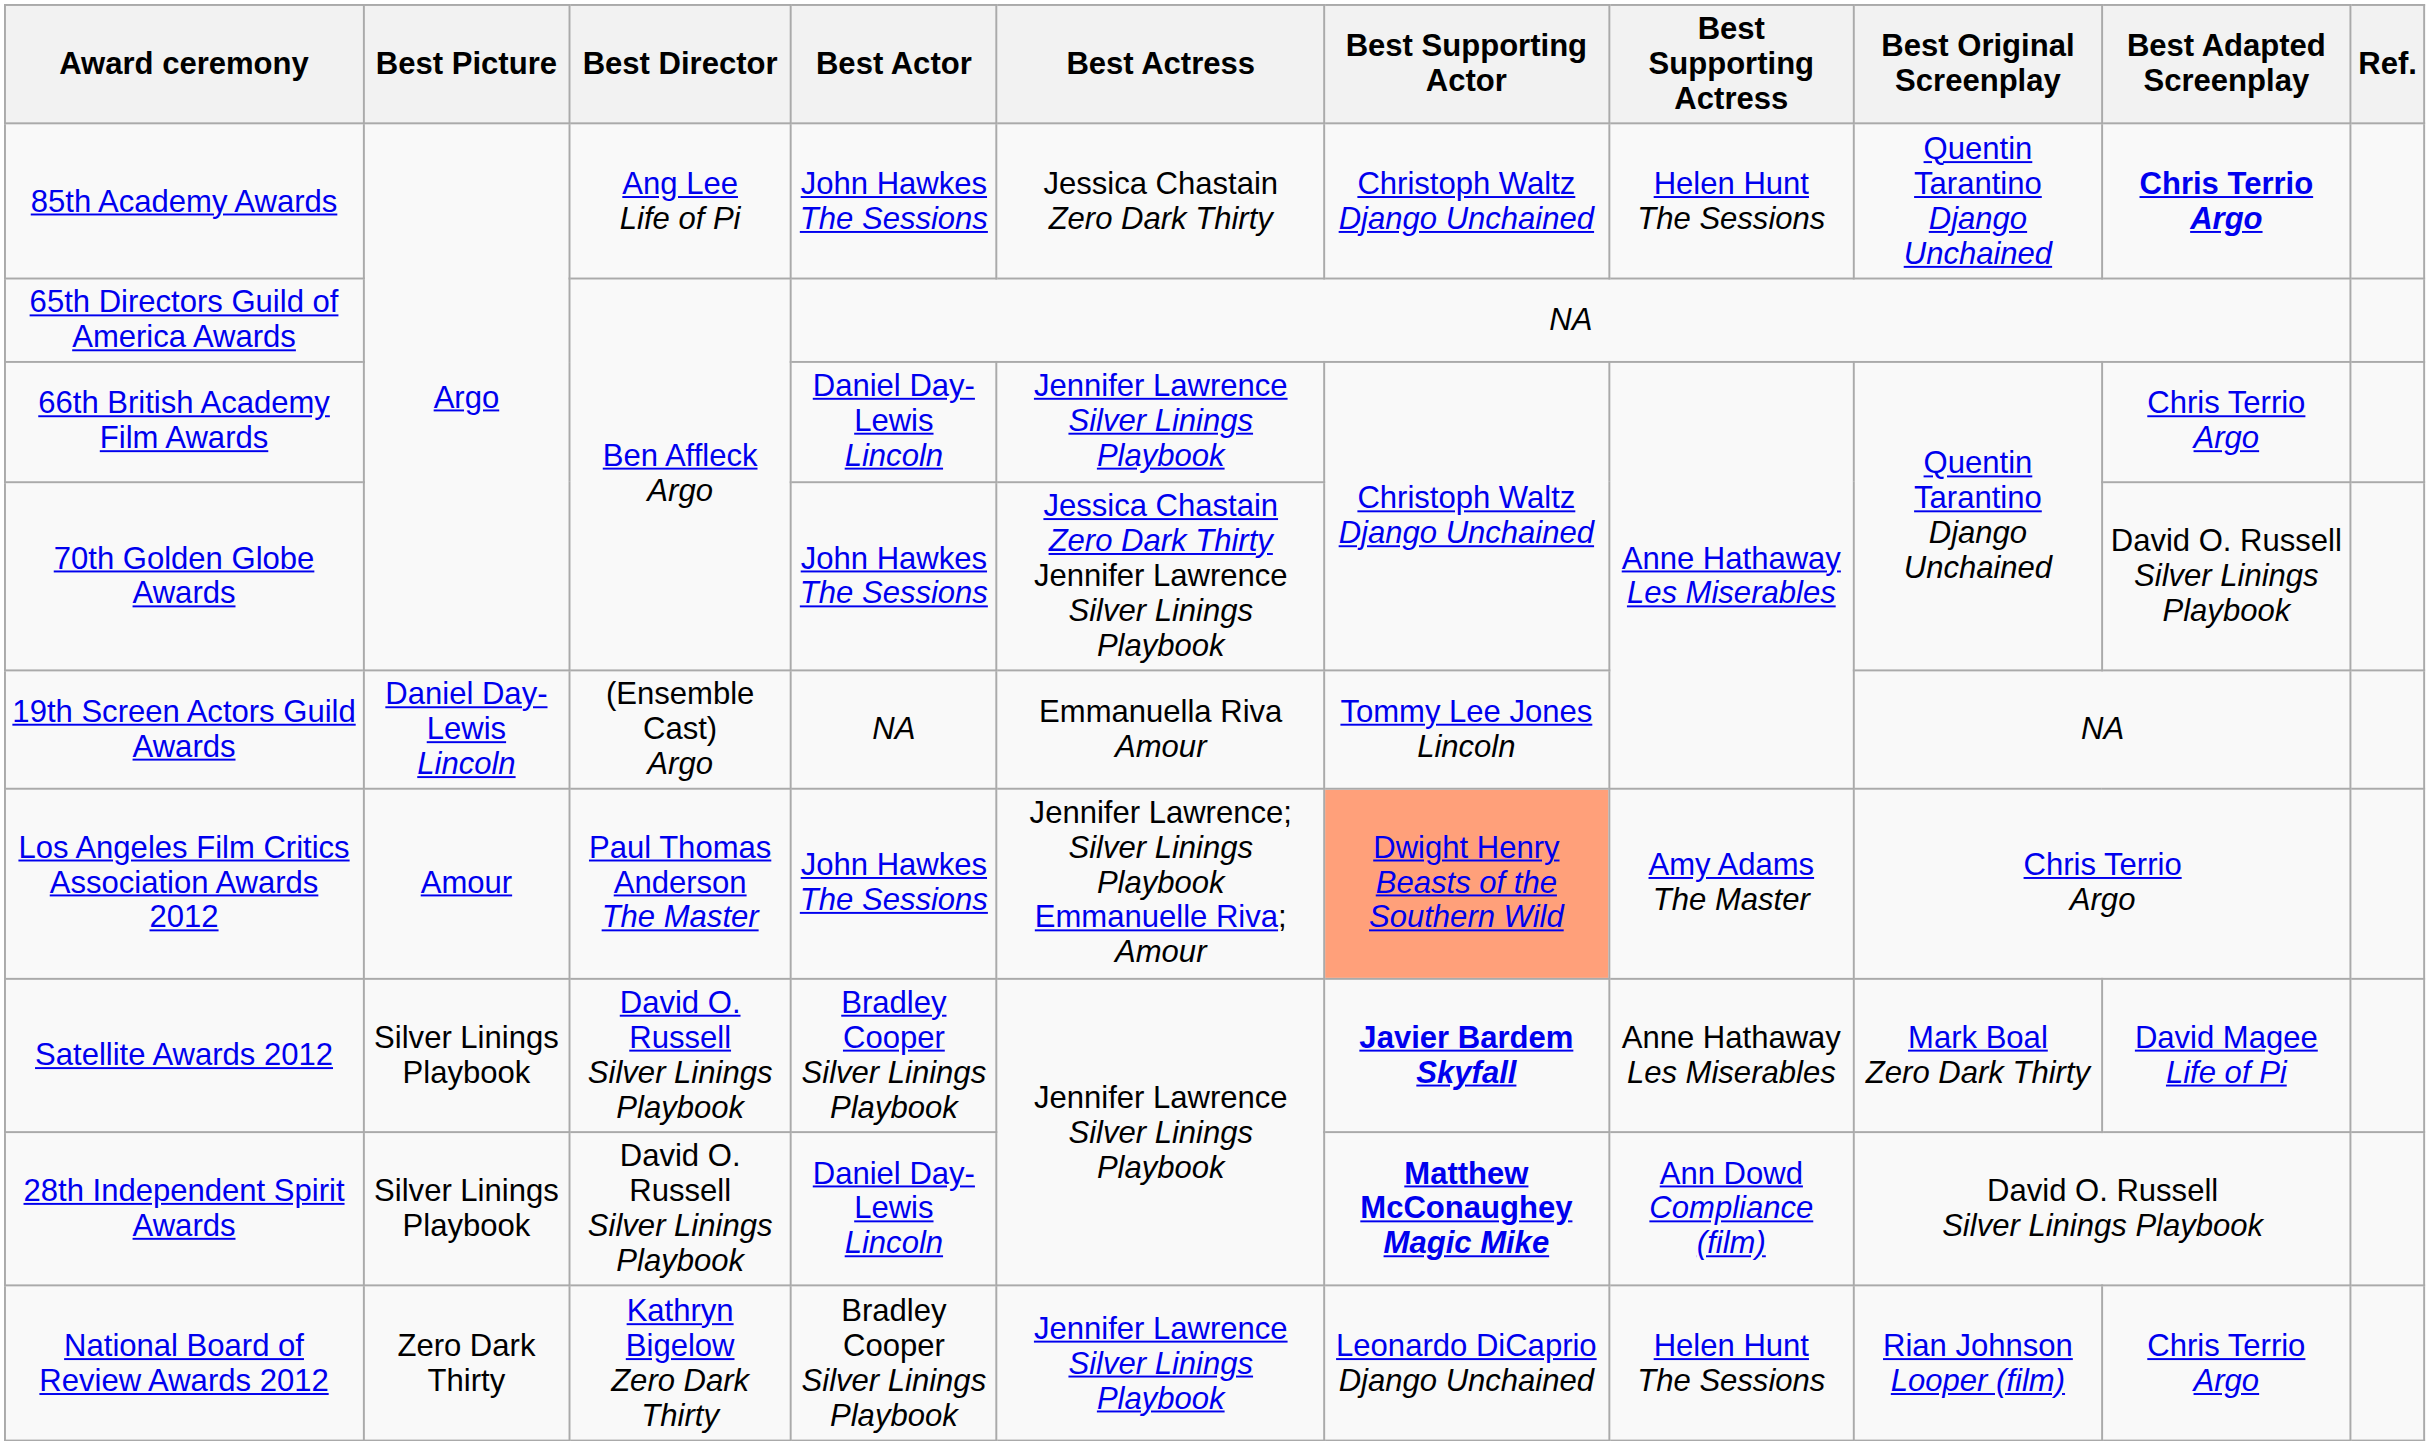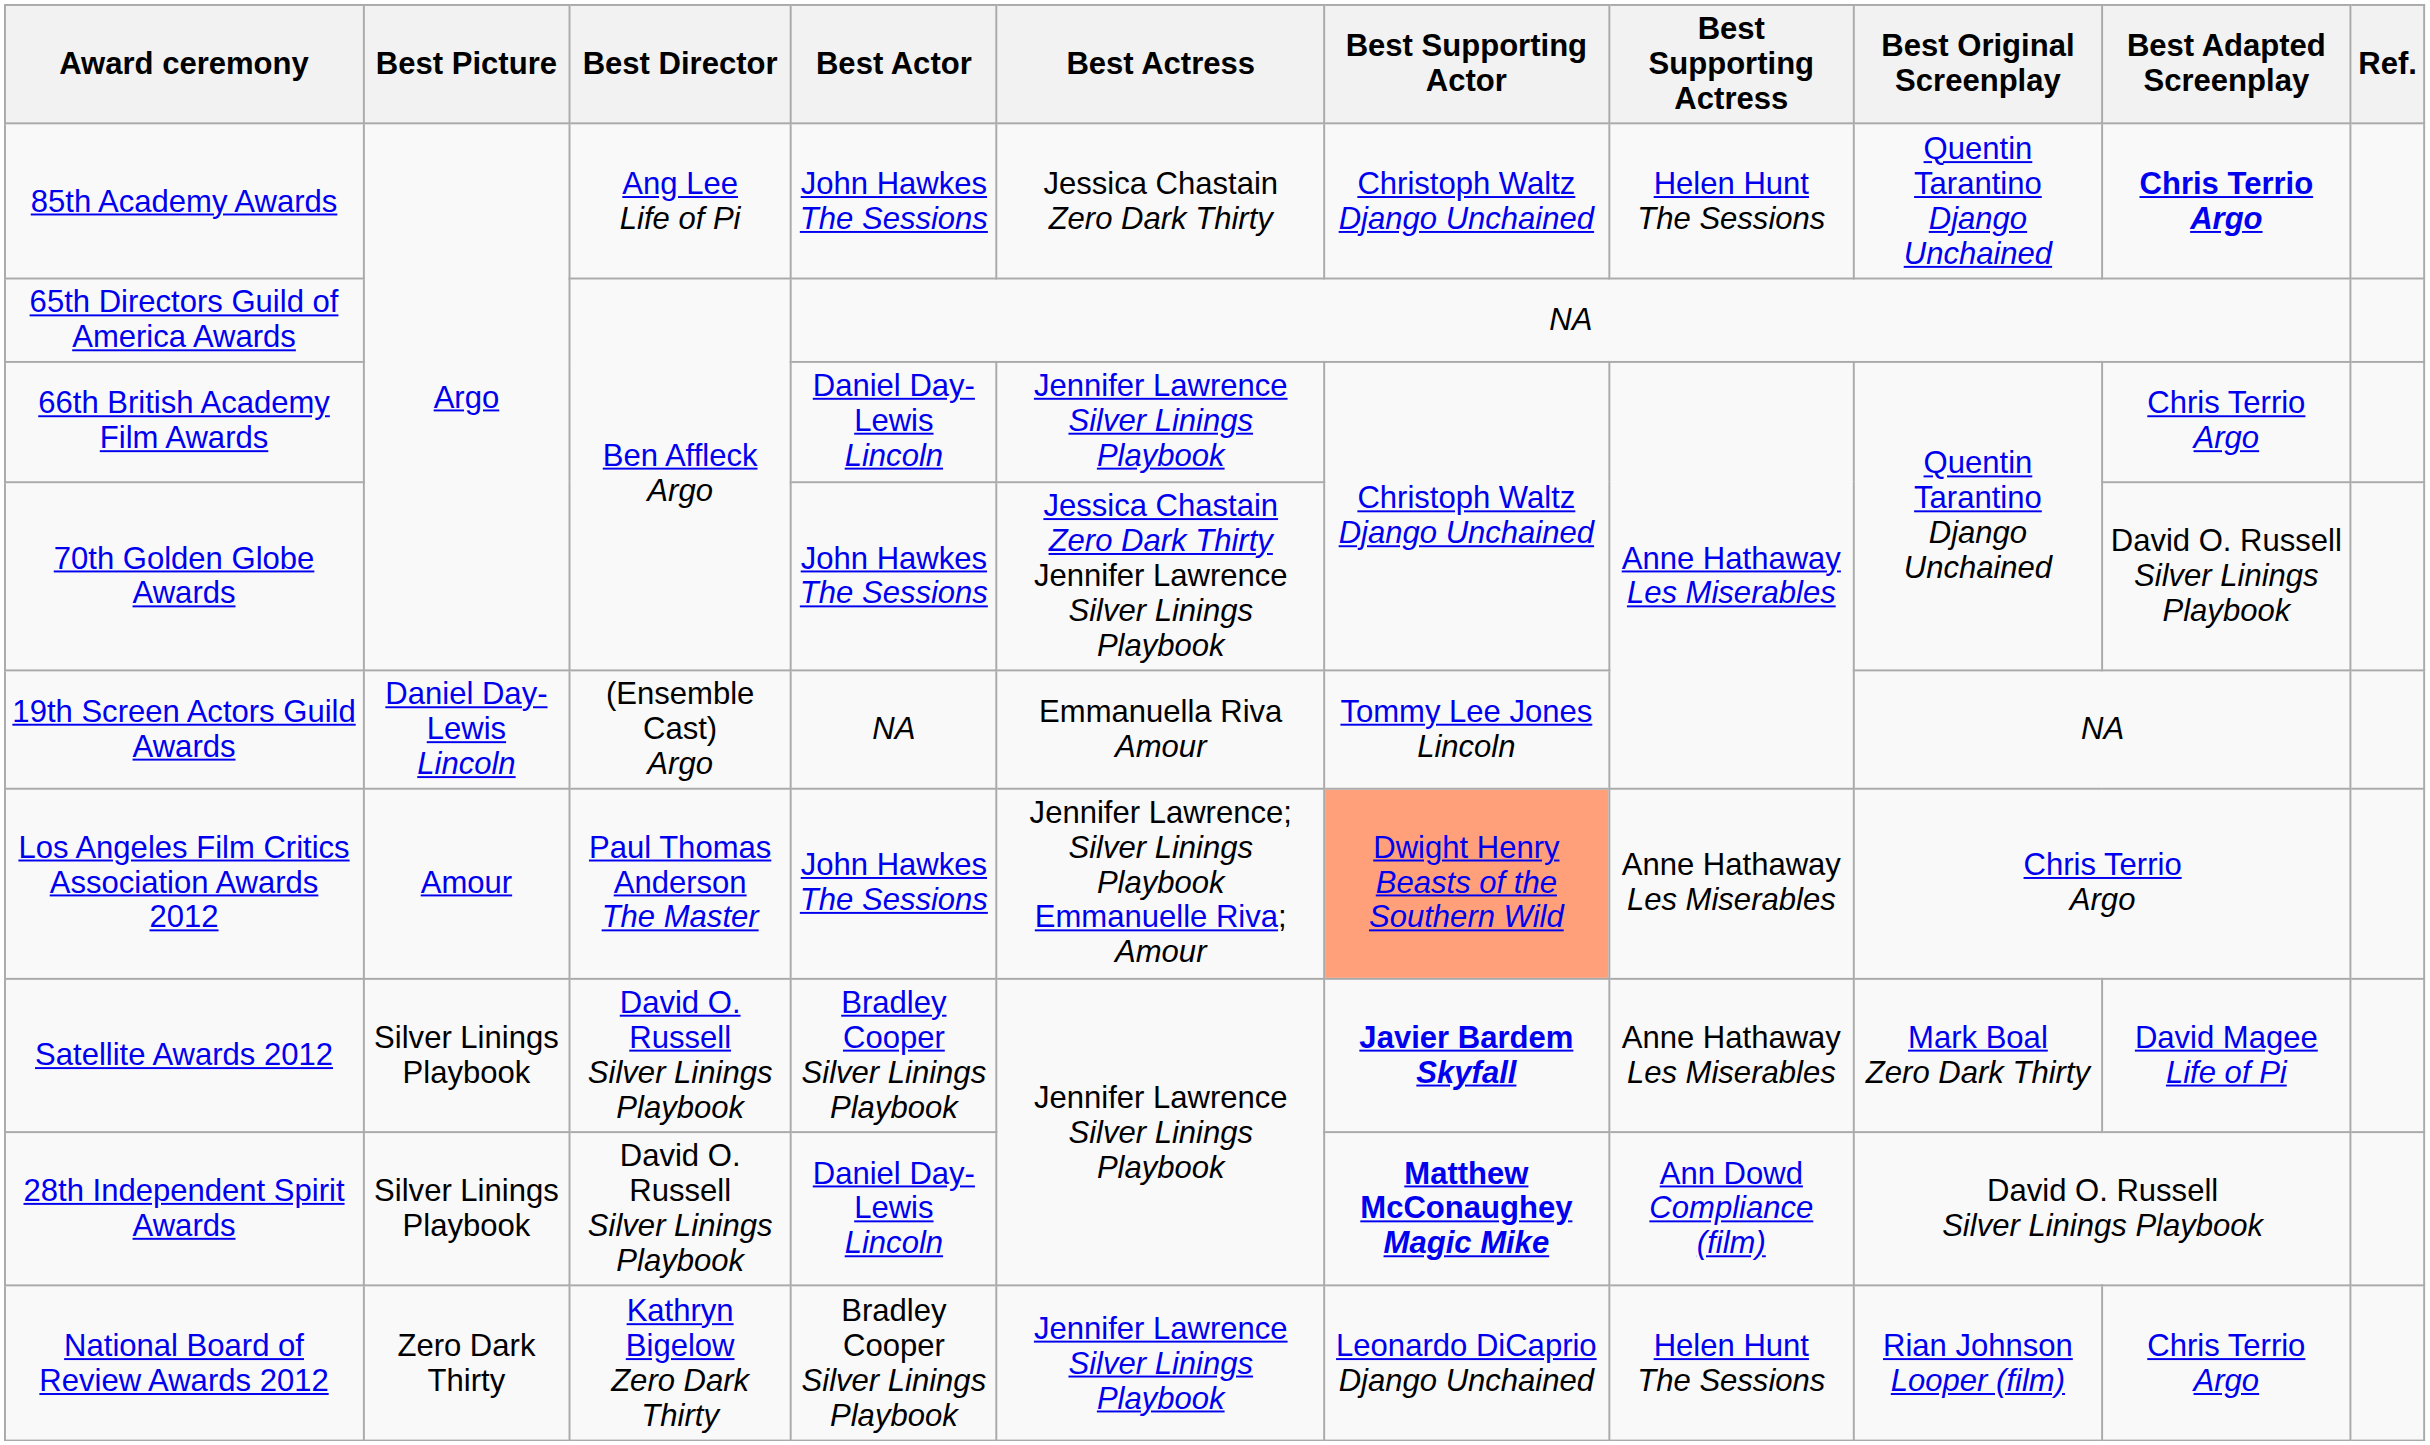Los Angeles Film Critics Association Awards 2012 | Best Supporting Actress: Amy Adams The Master -> Anne Hathaway Les Miserables
